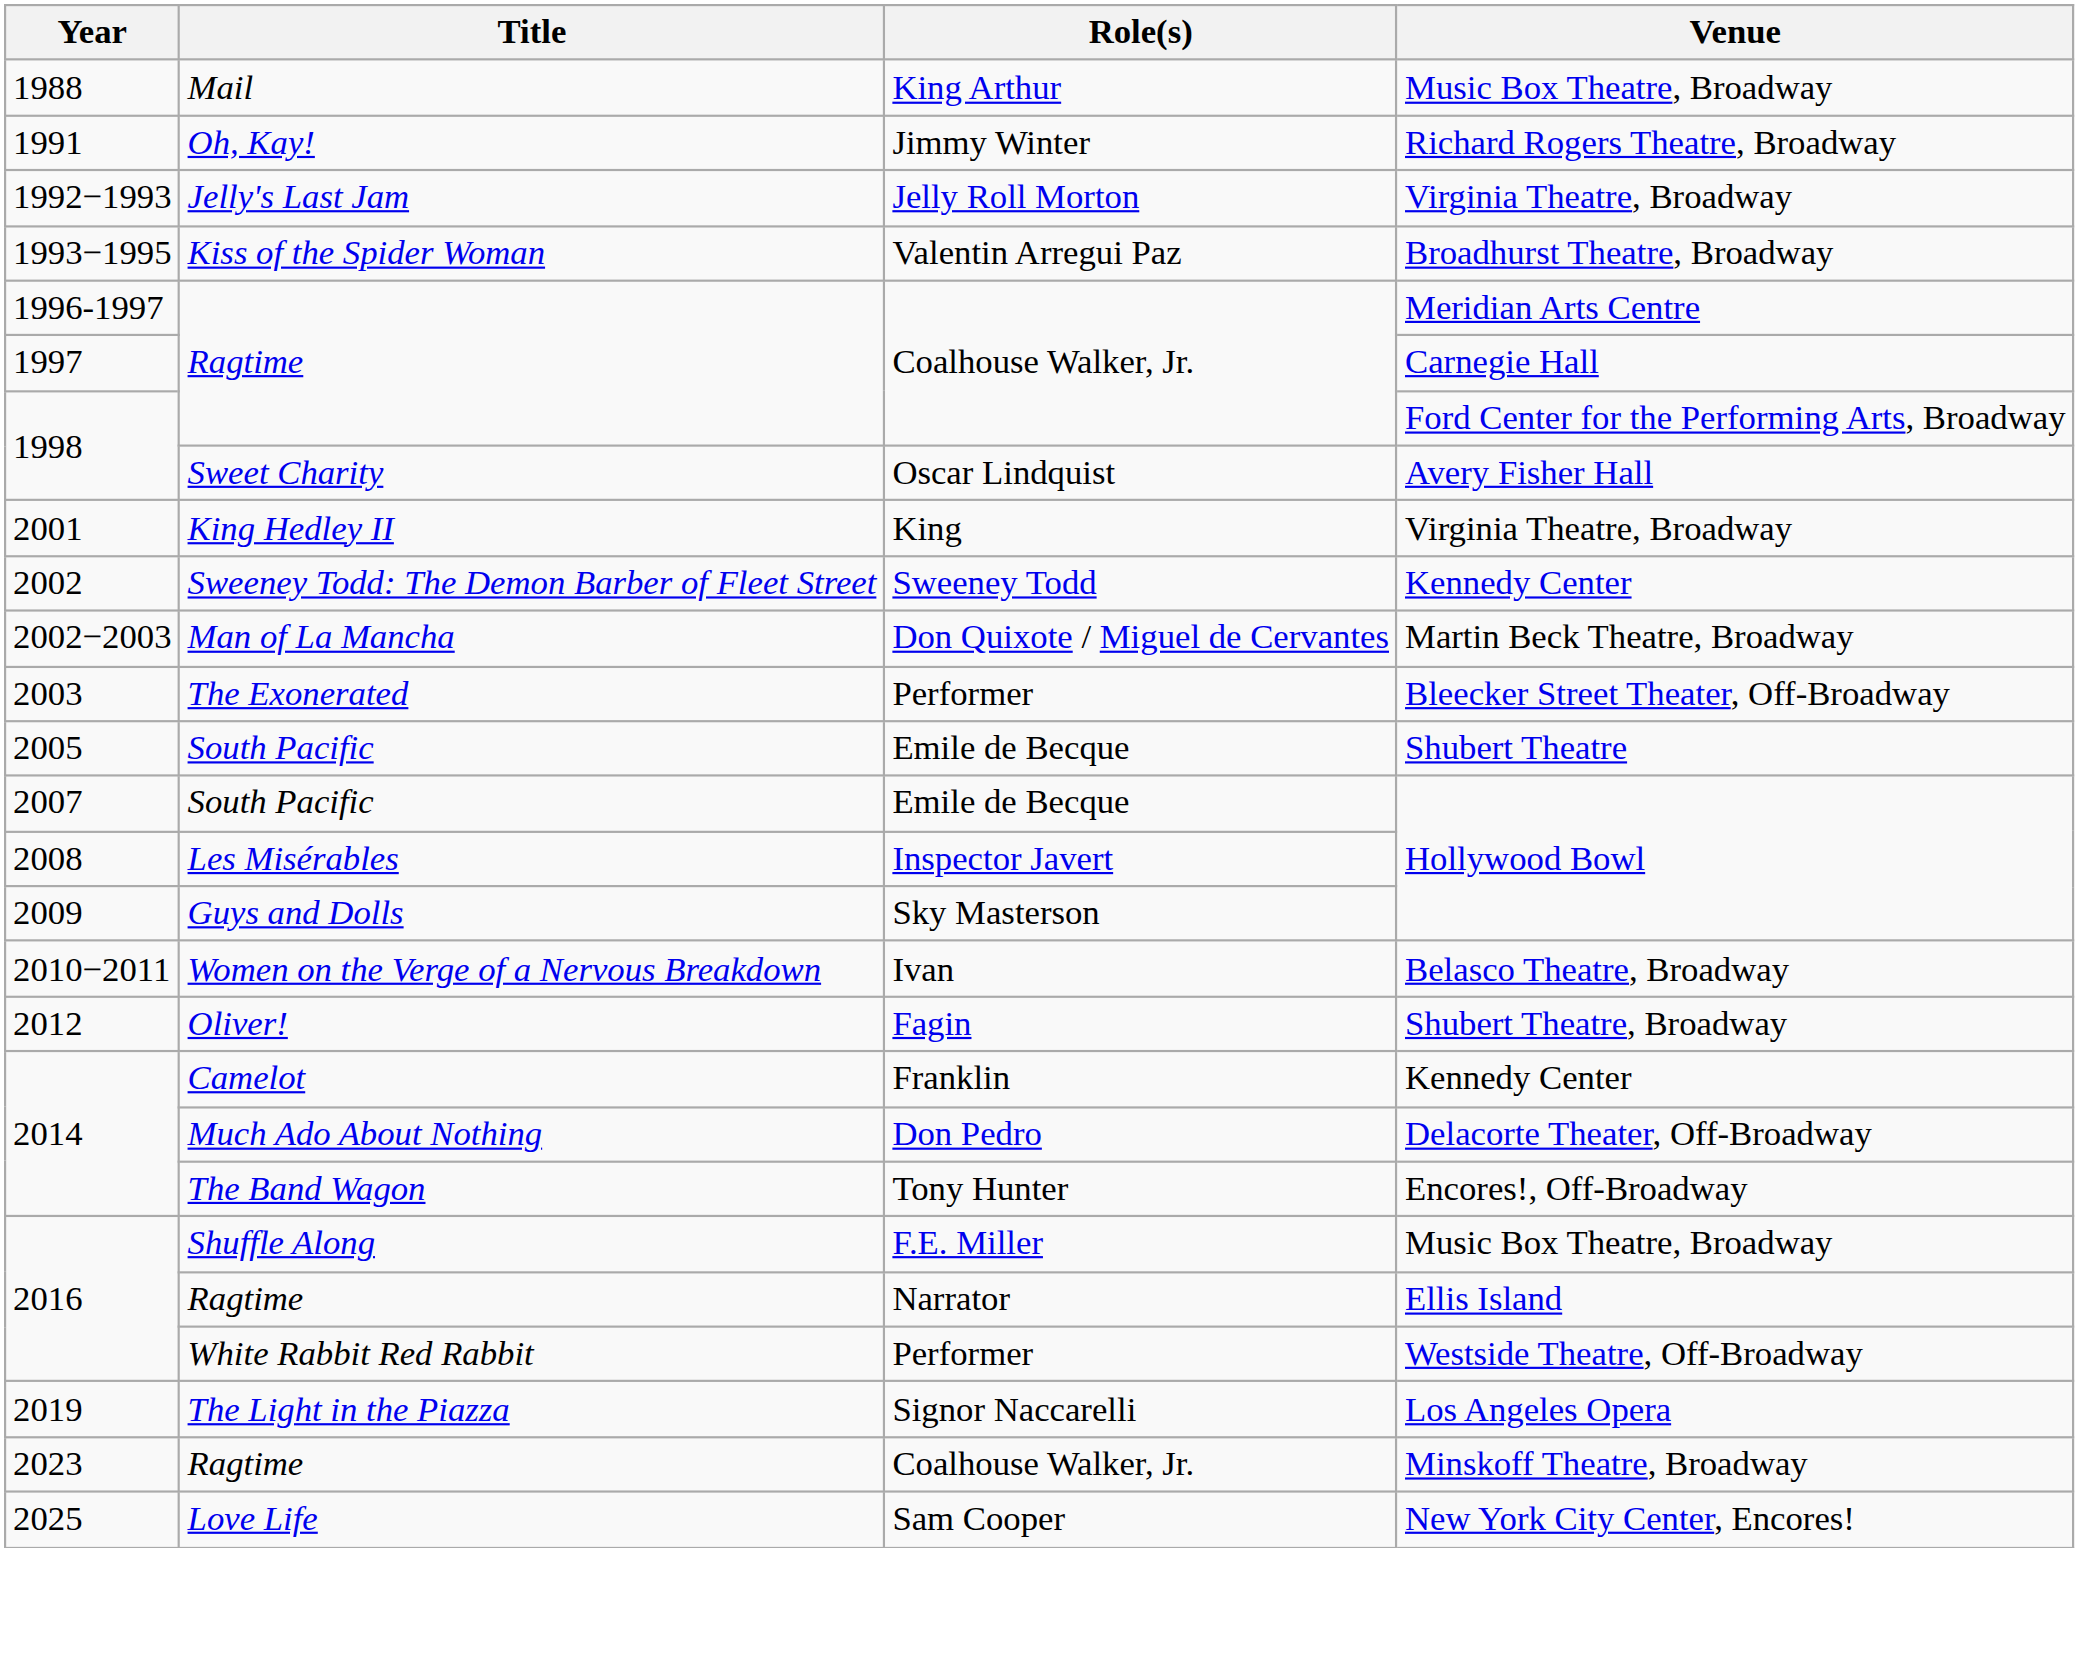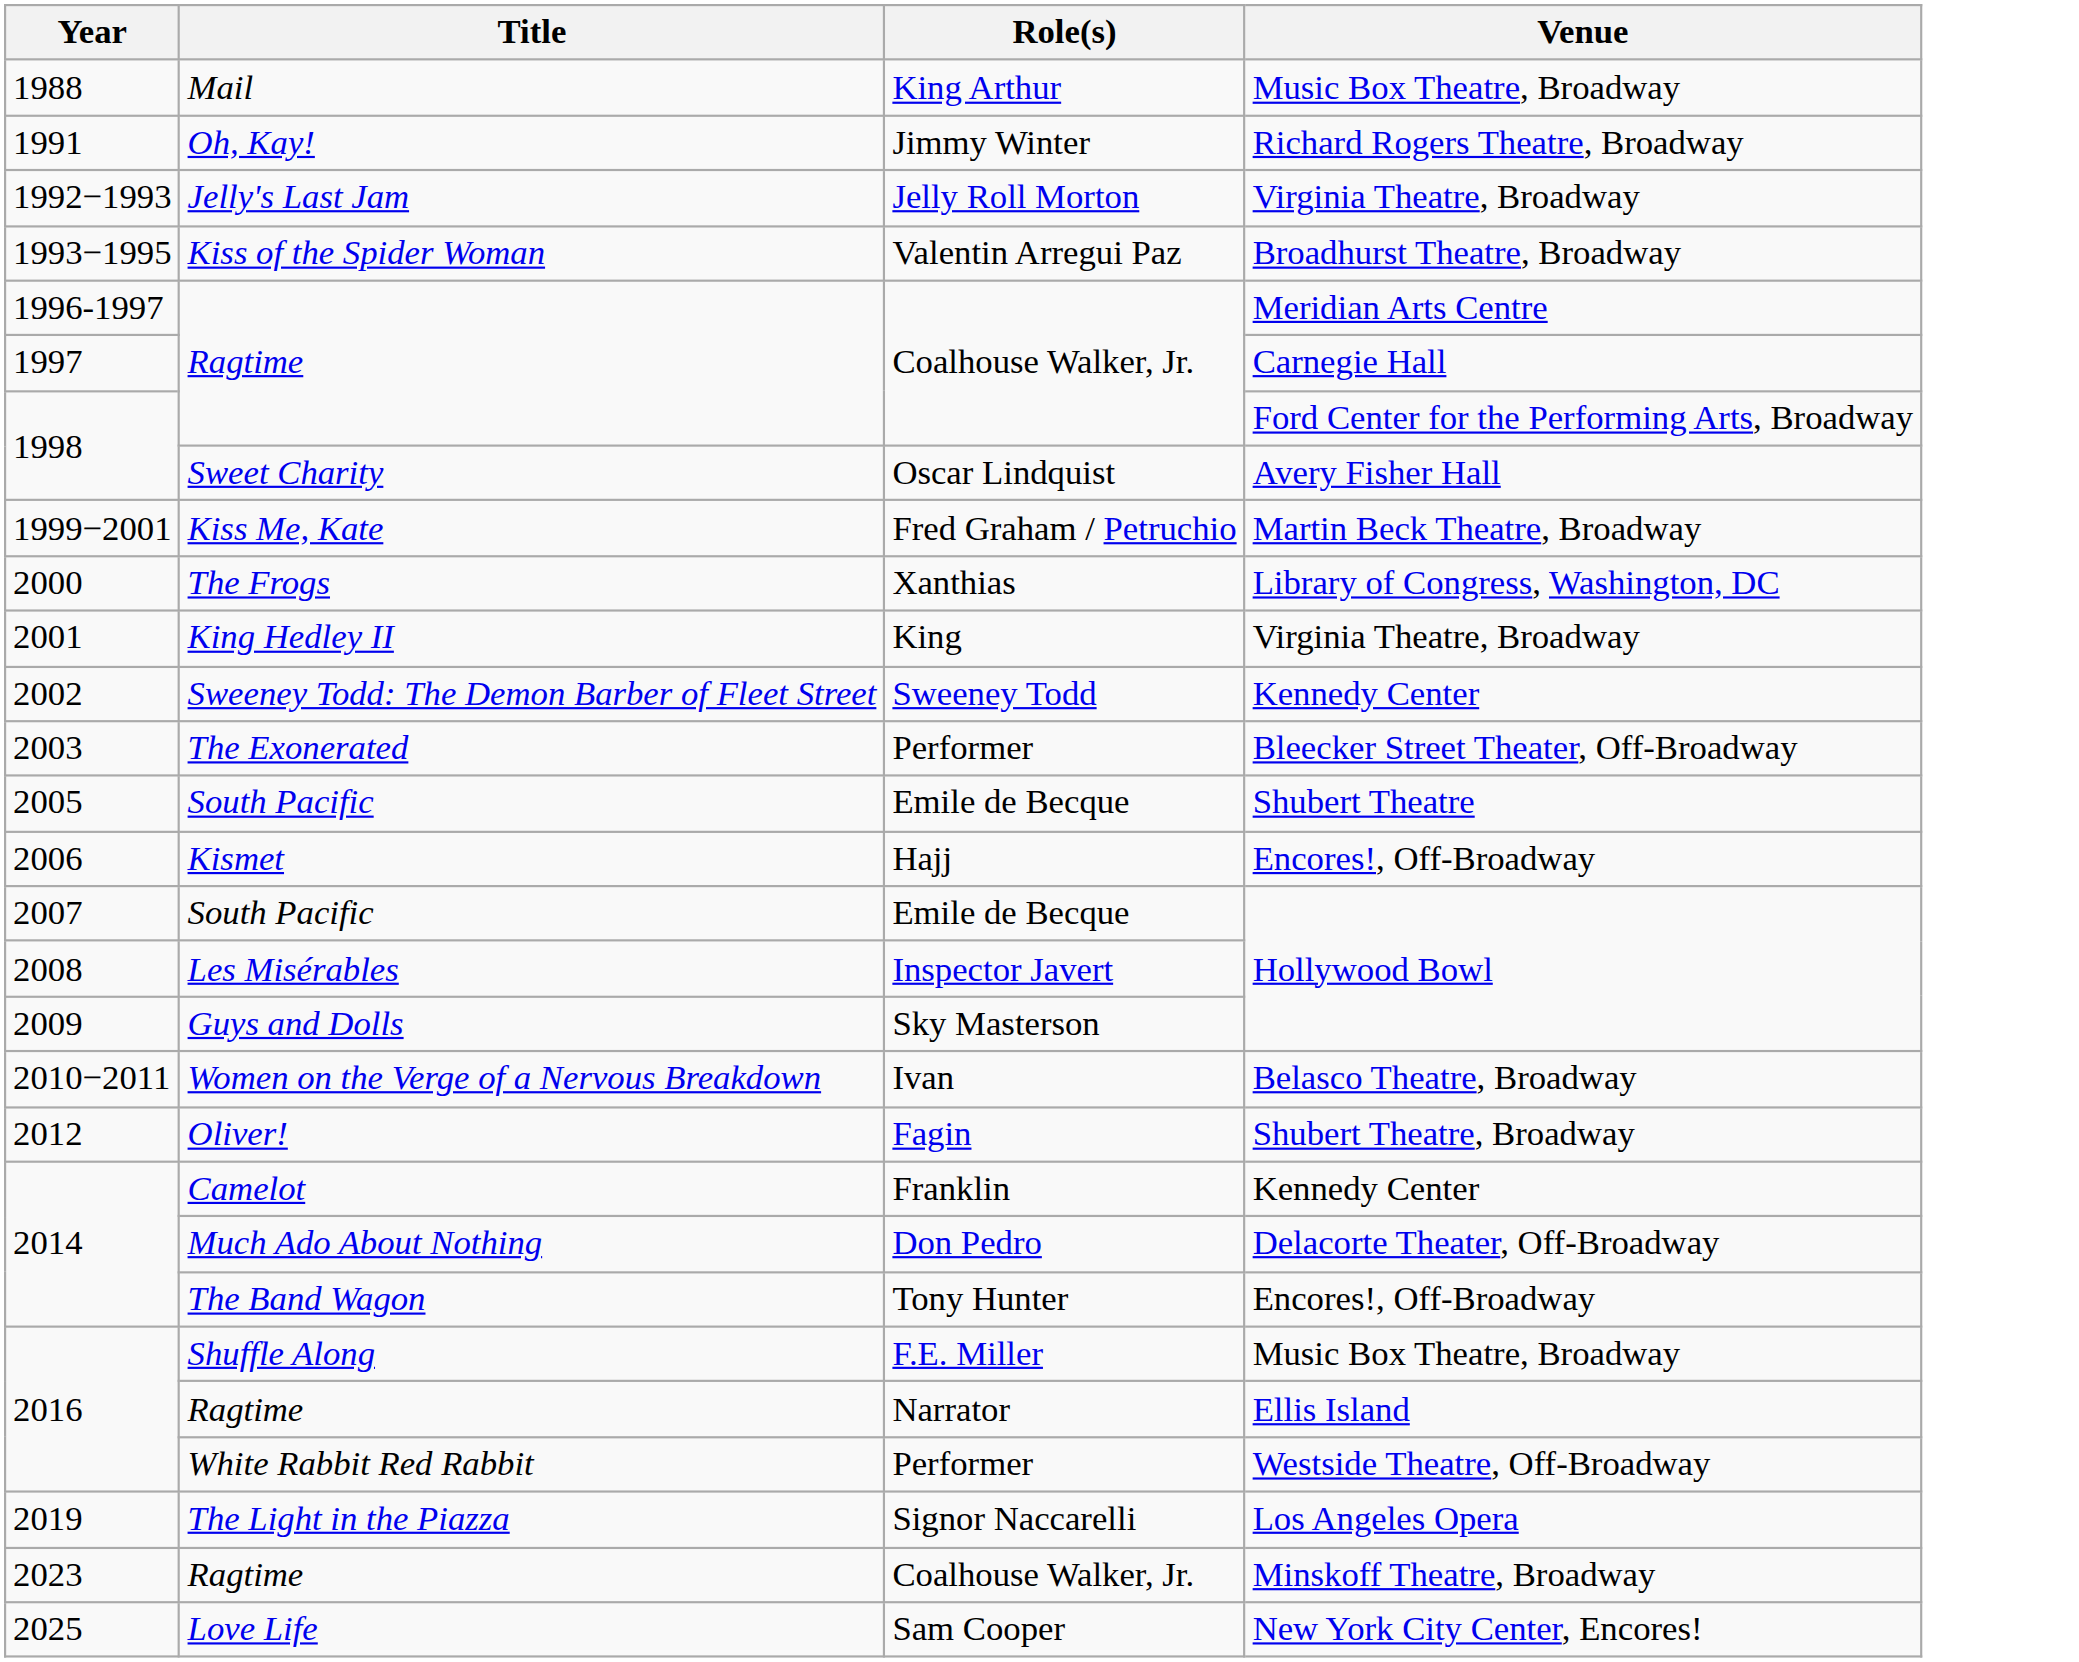+ row: 1999−2001 | Kiss Me, Kate | Fred Graham / Petruchio | Martin Beck Theatre, Broadway
+ row: 2000 | The Frogs | Xanthias | Library of Congress, Washington, DC
- row: 2002−2003 | Man of La Mancha | Don Quixote / Miguel de Cervantes | Martin Beck Theatre, Broadway
+ row: 2006 | Kismet | Hajj | Encores!, Off-Broadway
